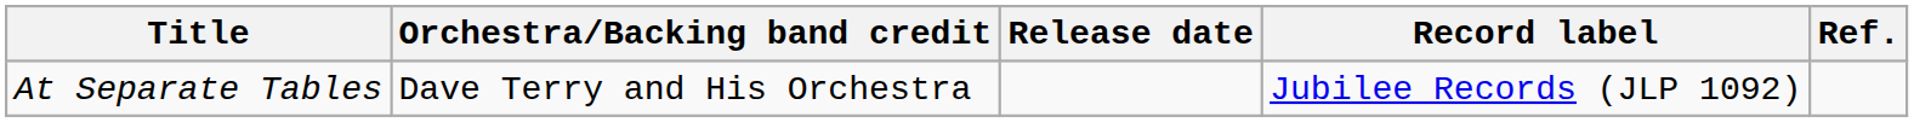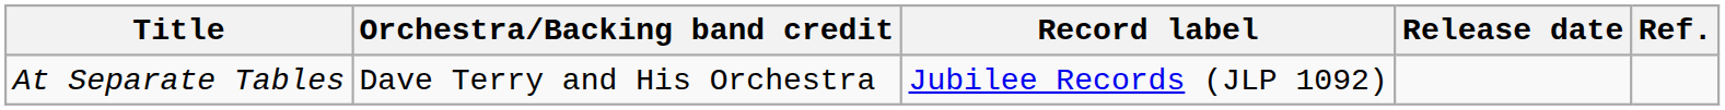columns swapped: Release date <-> Record label
